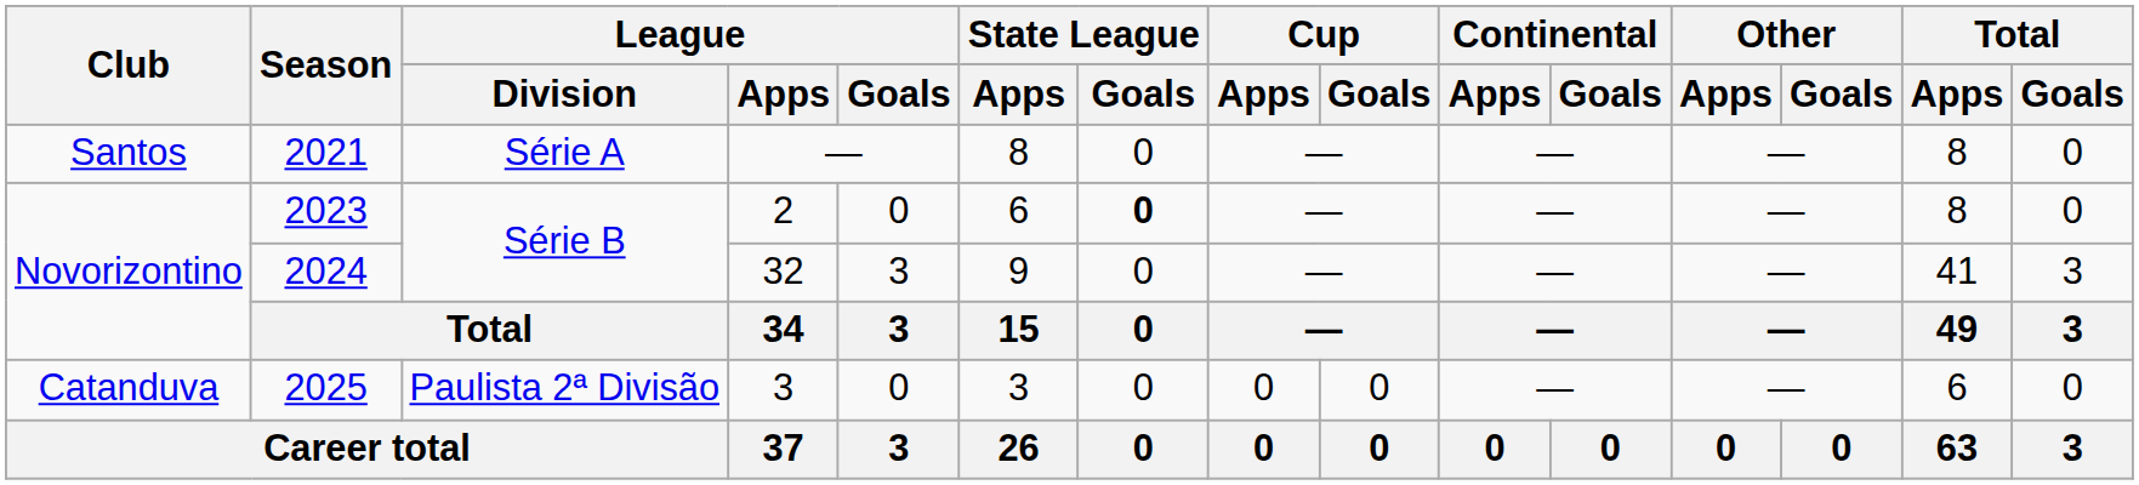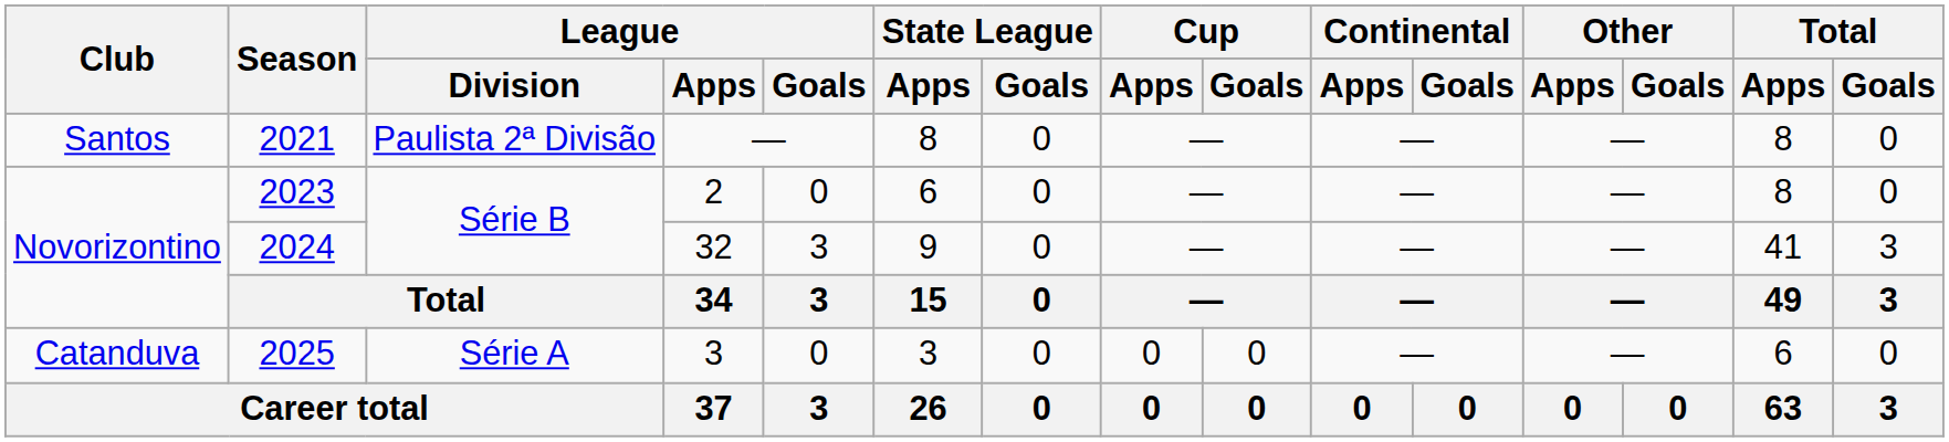2021 | League / Division: Série A -> Paulista 2ª Divisão
2023 | State League / Goals: bold -> normal
2025 | League / Division: Paulista 2ª Divisão -> Série A
